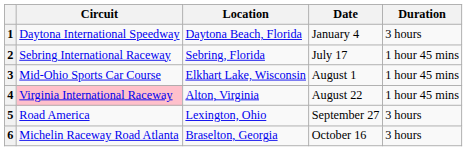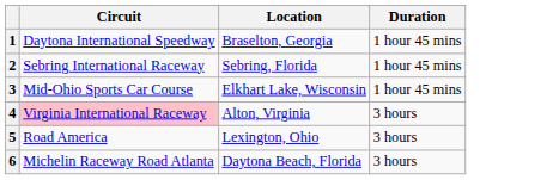- column: Date | January 4 | July 17 | August 1 | August 22 | September 27 | October 16
1 | Location: Daytona Beach, Florida -> Braselton, Georgia
1 | Duration: 3 hours -> 1 hour 45 mins
4 | Duration: 1 hour 45 mins -> 3 hours
6 | Location: Braselton, Georgia -> Daytona Beach, Florida
